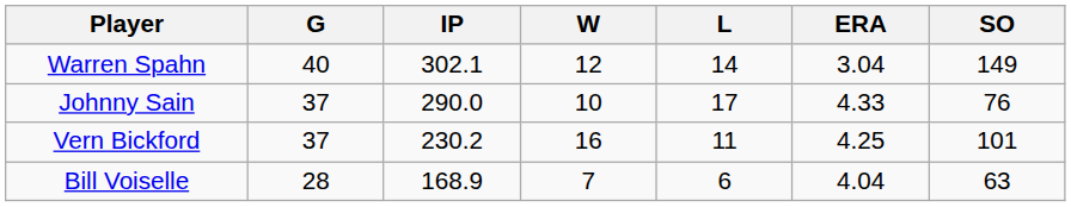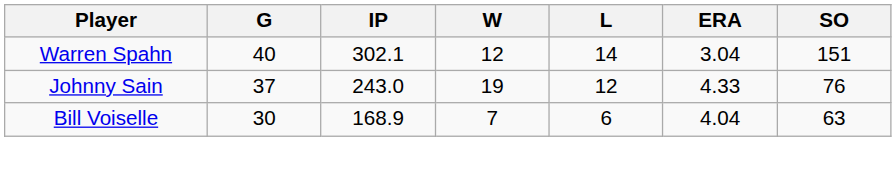Warren Spahn | SO: 149 -> 151
Johnny Sain | IP: 290.0 -> 243.0
Johnny Sain | W: 10 -> 19
Johnny Sain | L: 17 -> 12
- row: Vern Bickford | 37 | 230.2 | 16 | 11 | 4.25 | 101
Bill Voiselle | G: 28 -> 30
